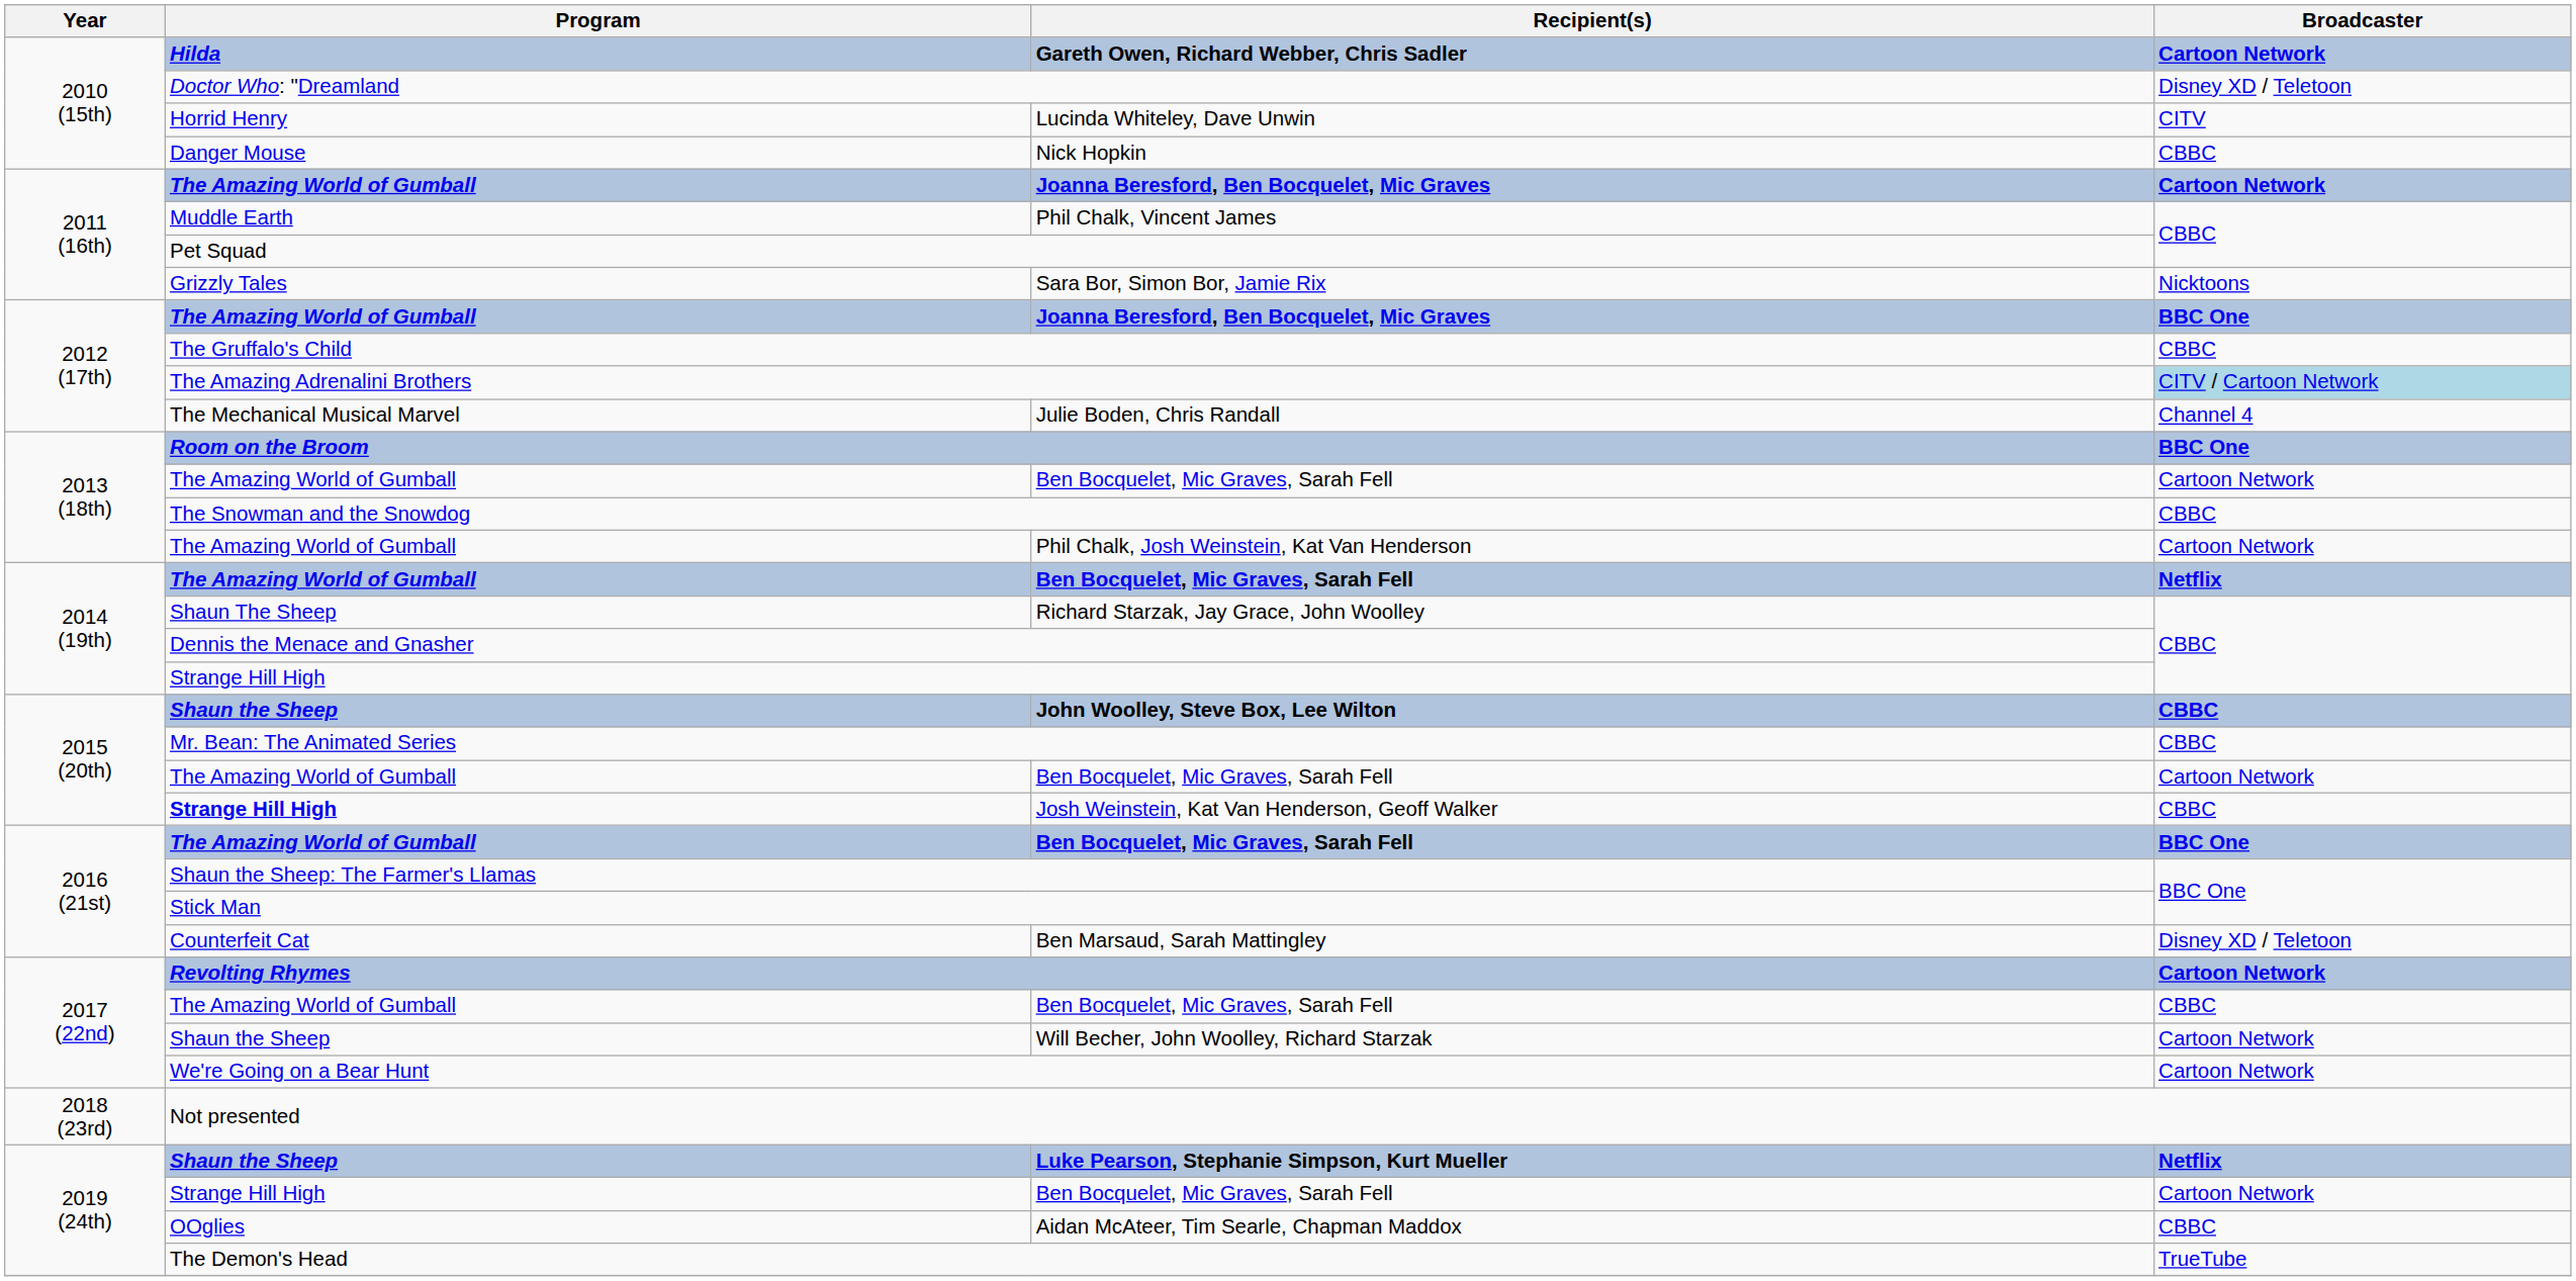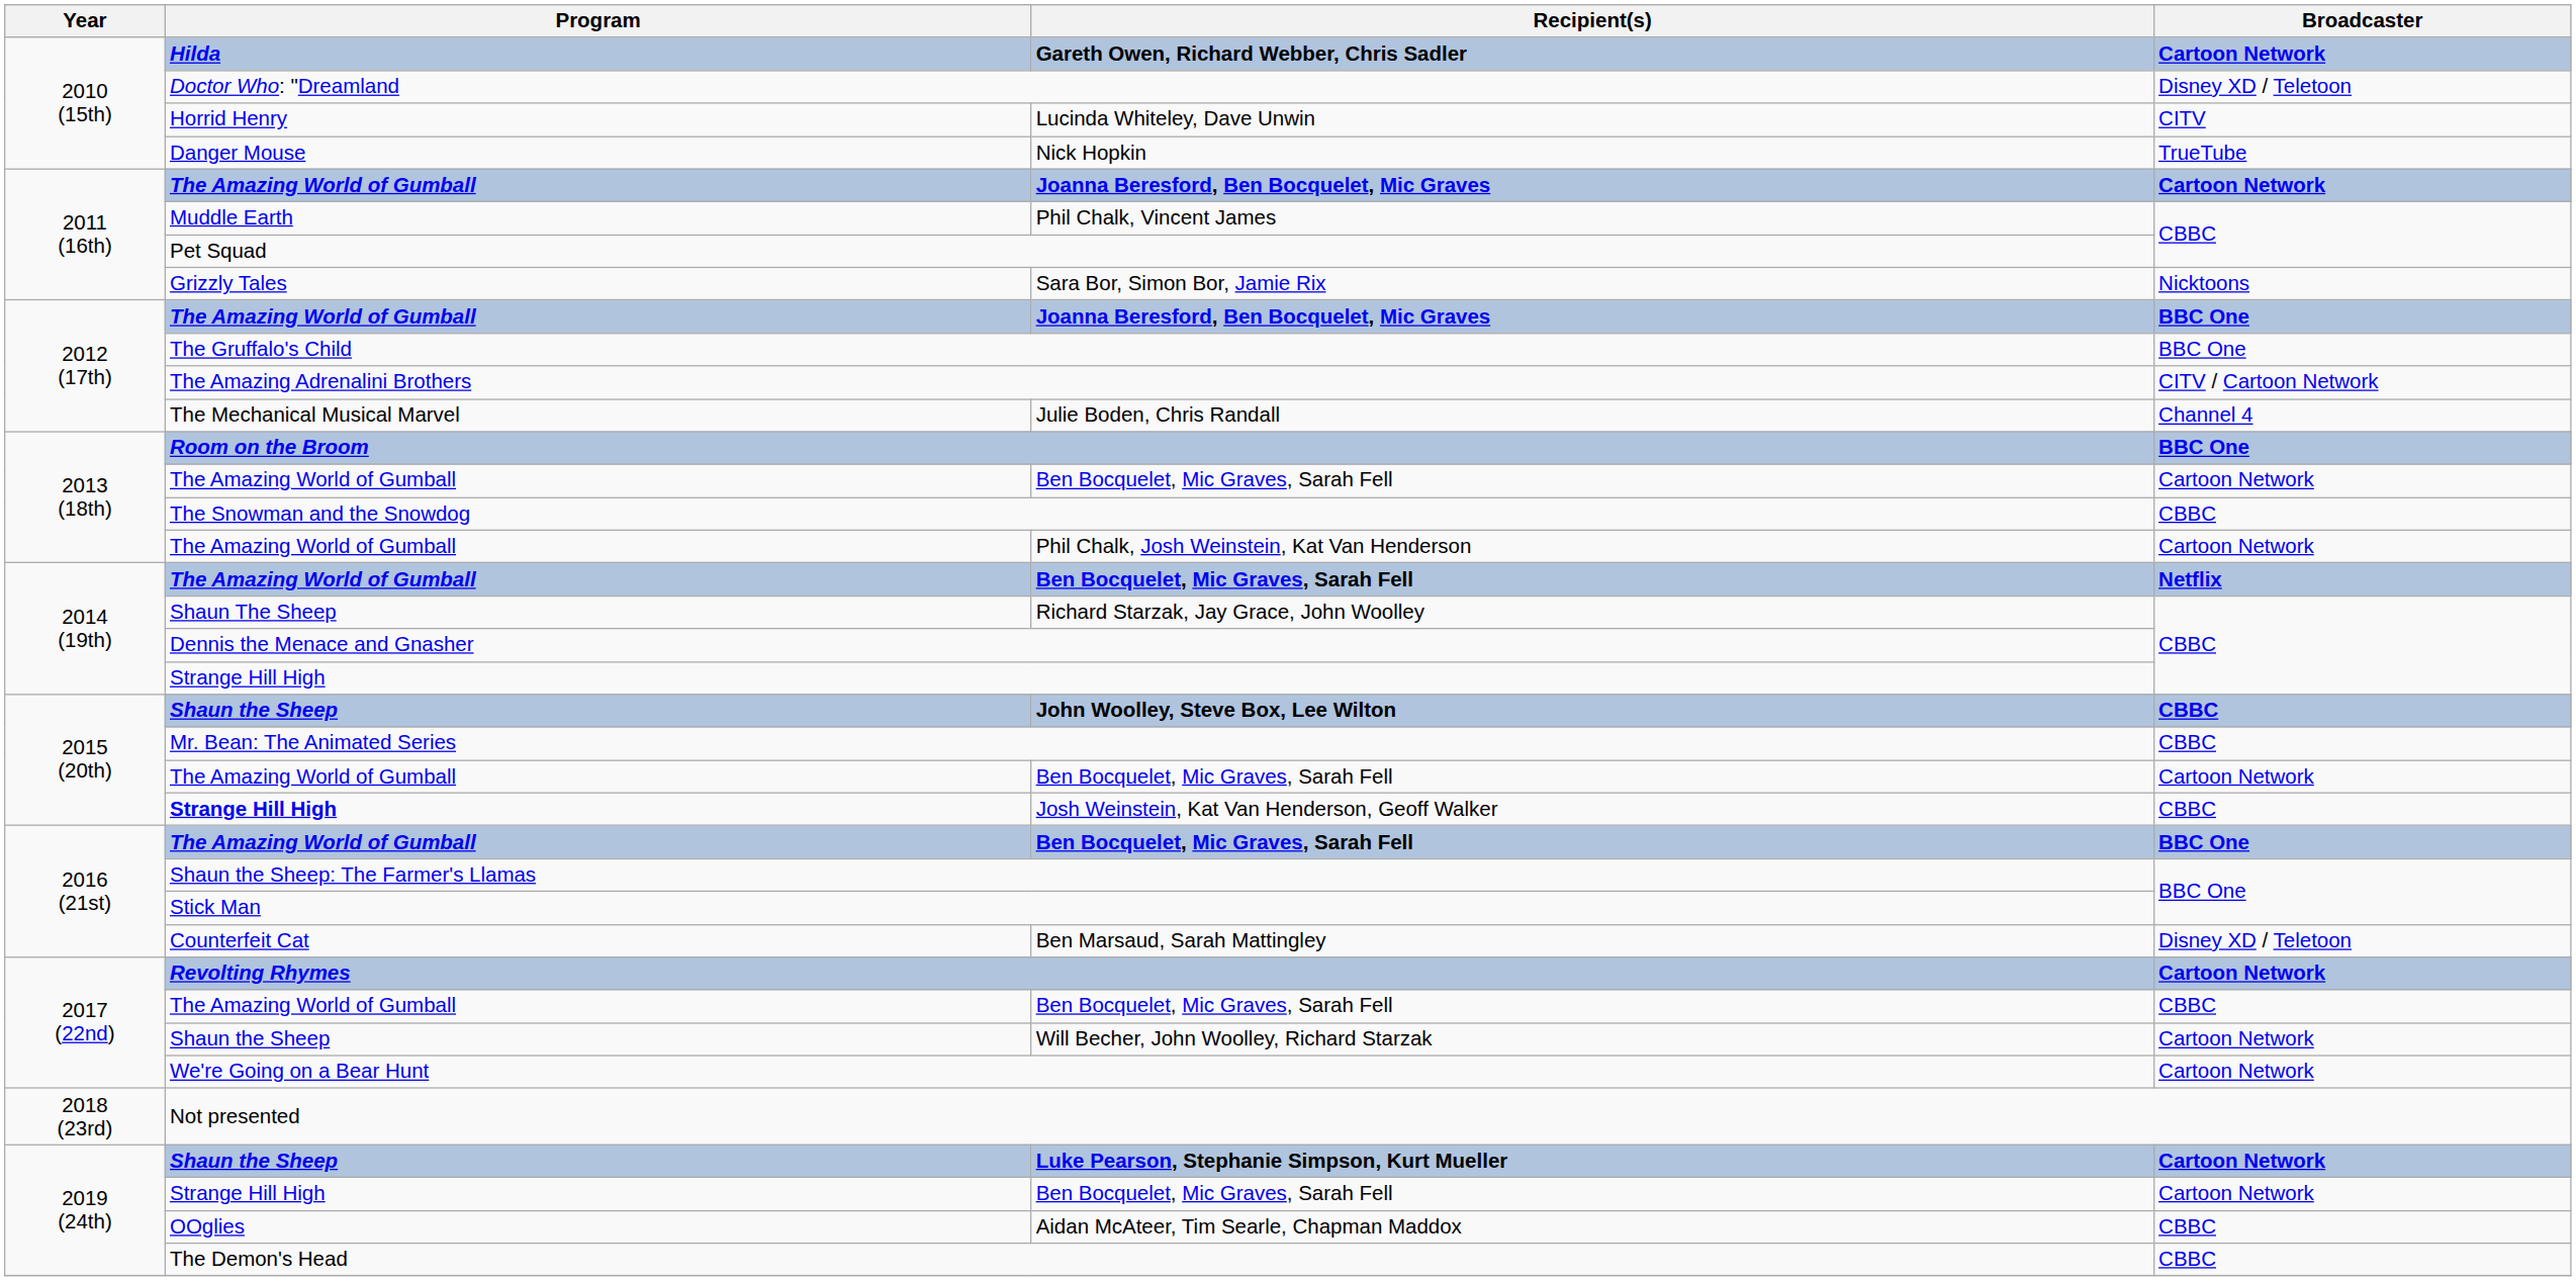Nick Hopkin | Broadcaster: CBBC -> TrueTube
The Gruffalo's Child | Broadcaster: CBBC -> BBC One
The Amazing Adrenalini Brothers | Broadcaster: lightblue background -> no background
Luke Pearson, Stephanie Simpson, Kurt Mueller | Broadcaster: Netflix -> Cartoon Network
The Demon's Head | Broadcaster: TrueTube -> CBBC
